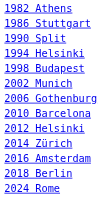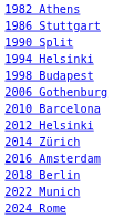- row: 2002 Munich
+ row: 2022 Munich
